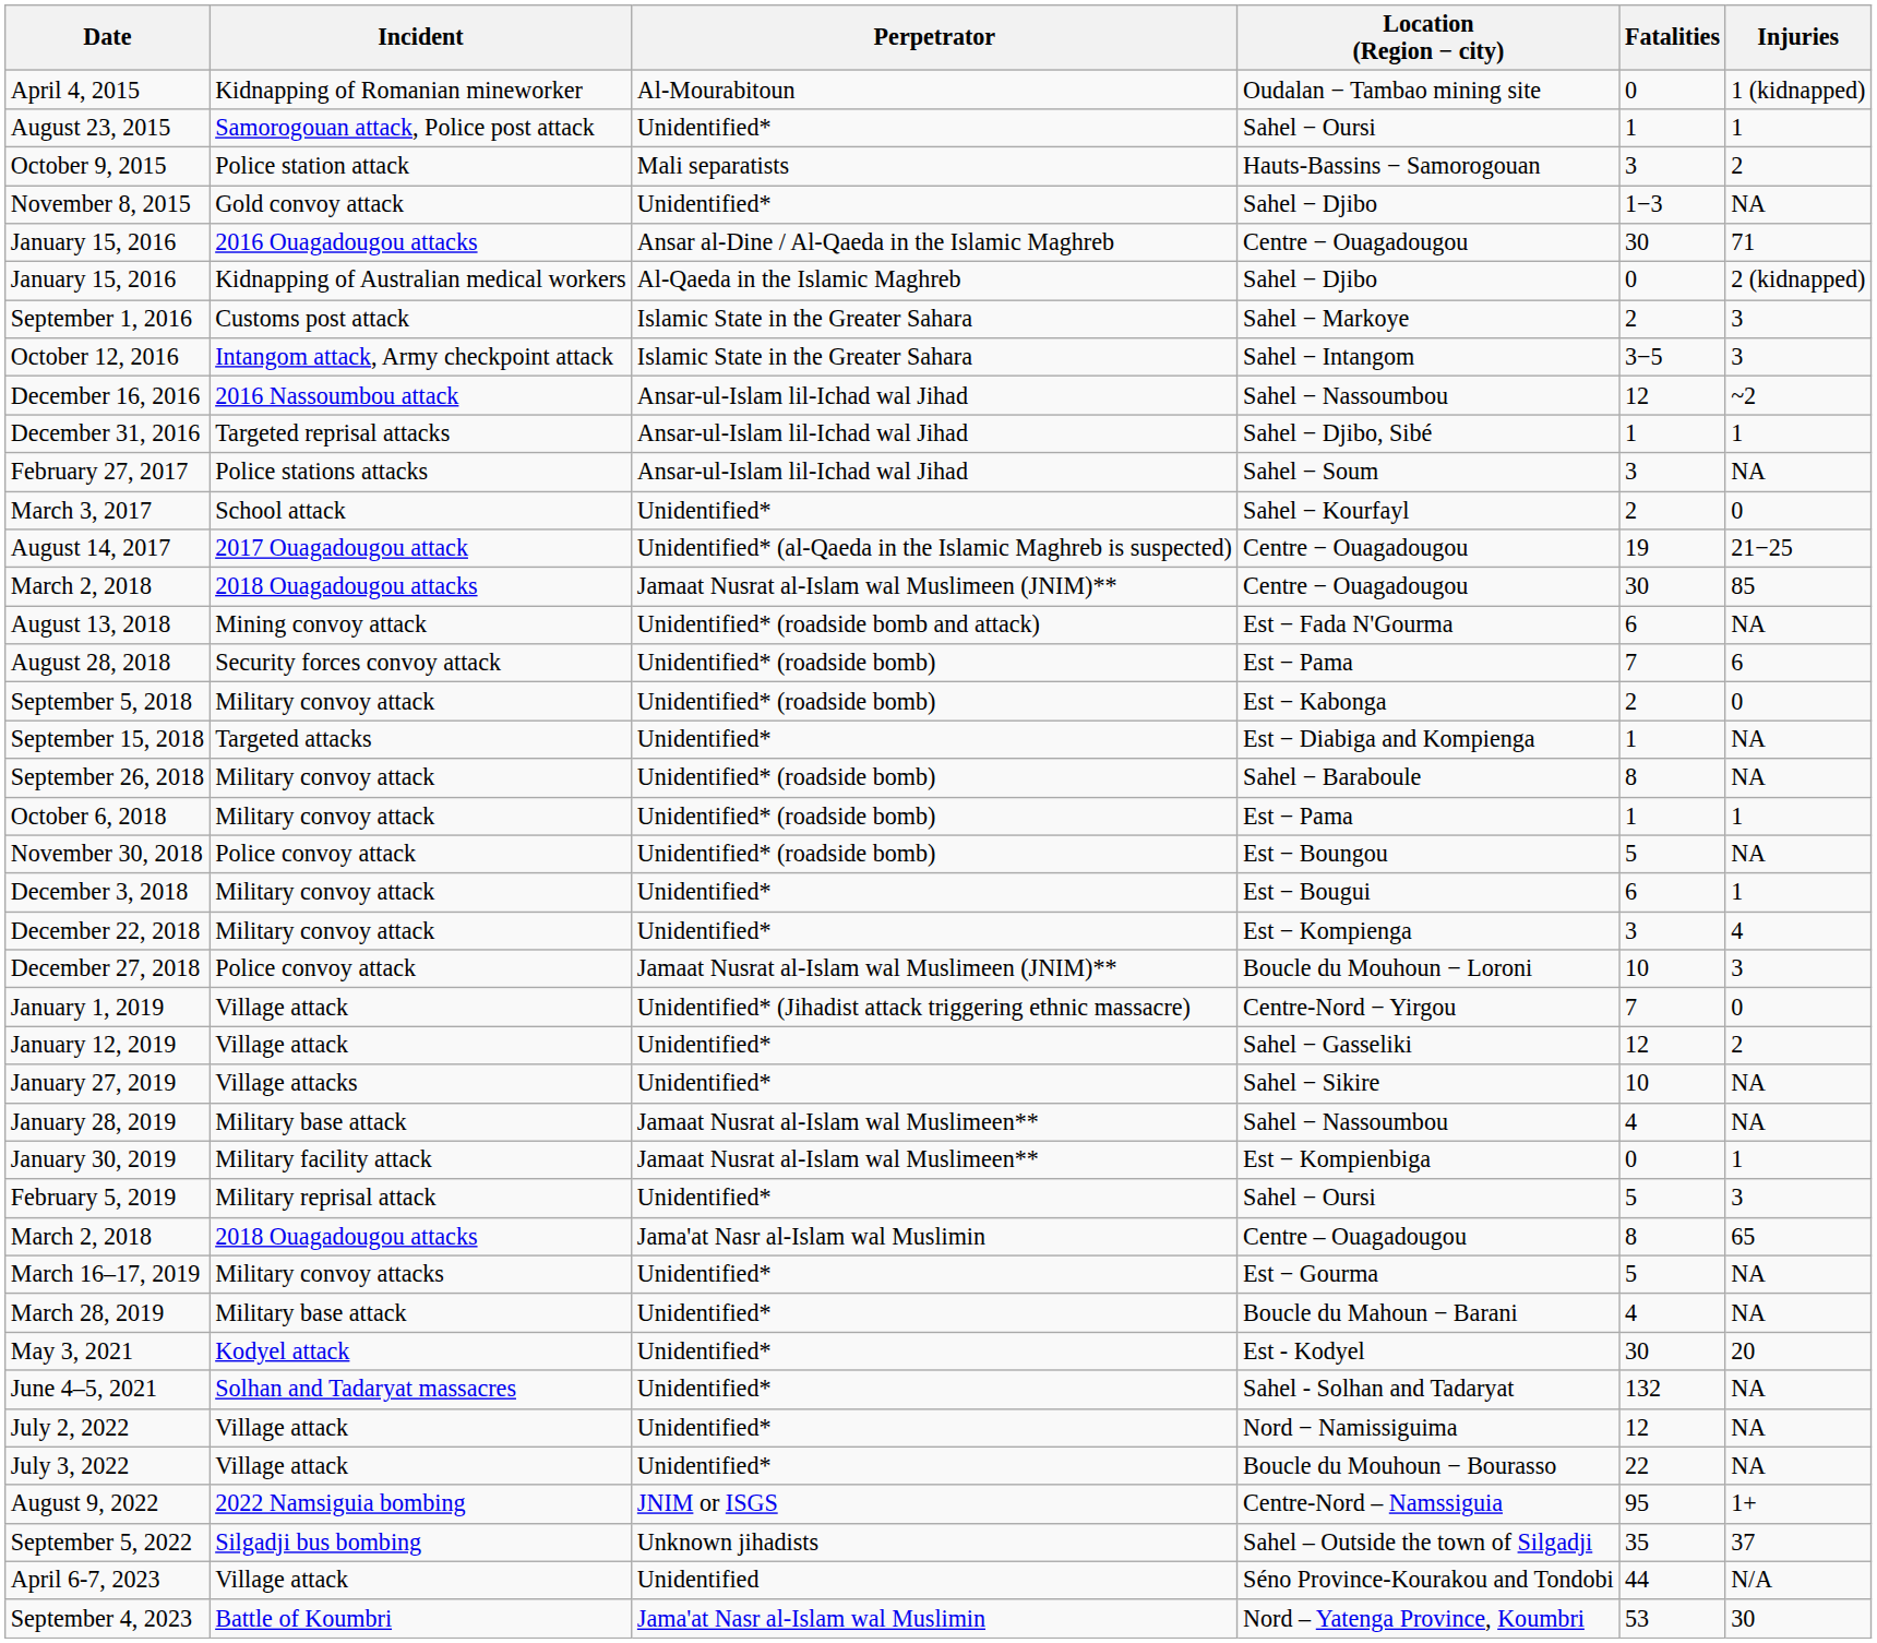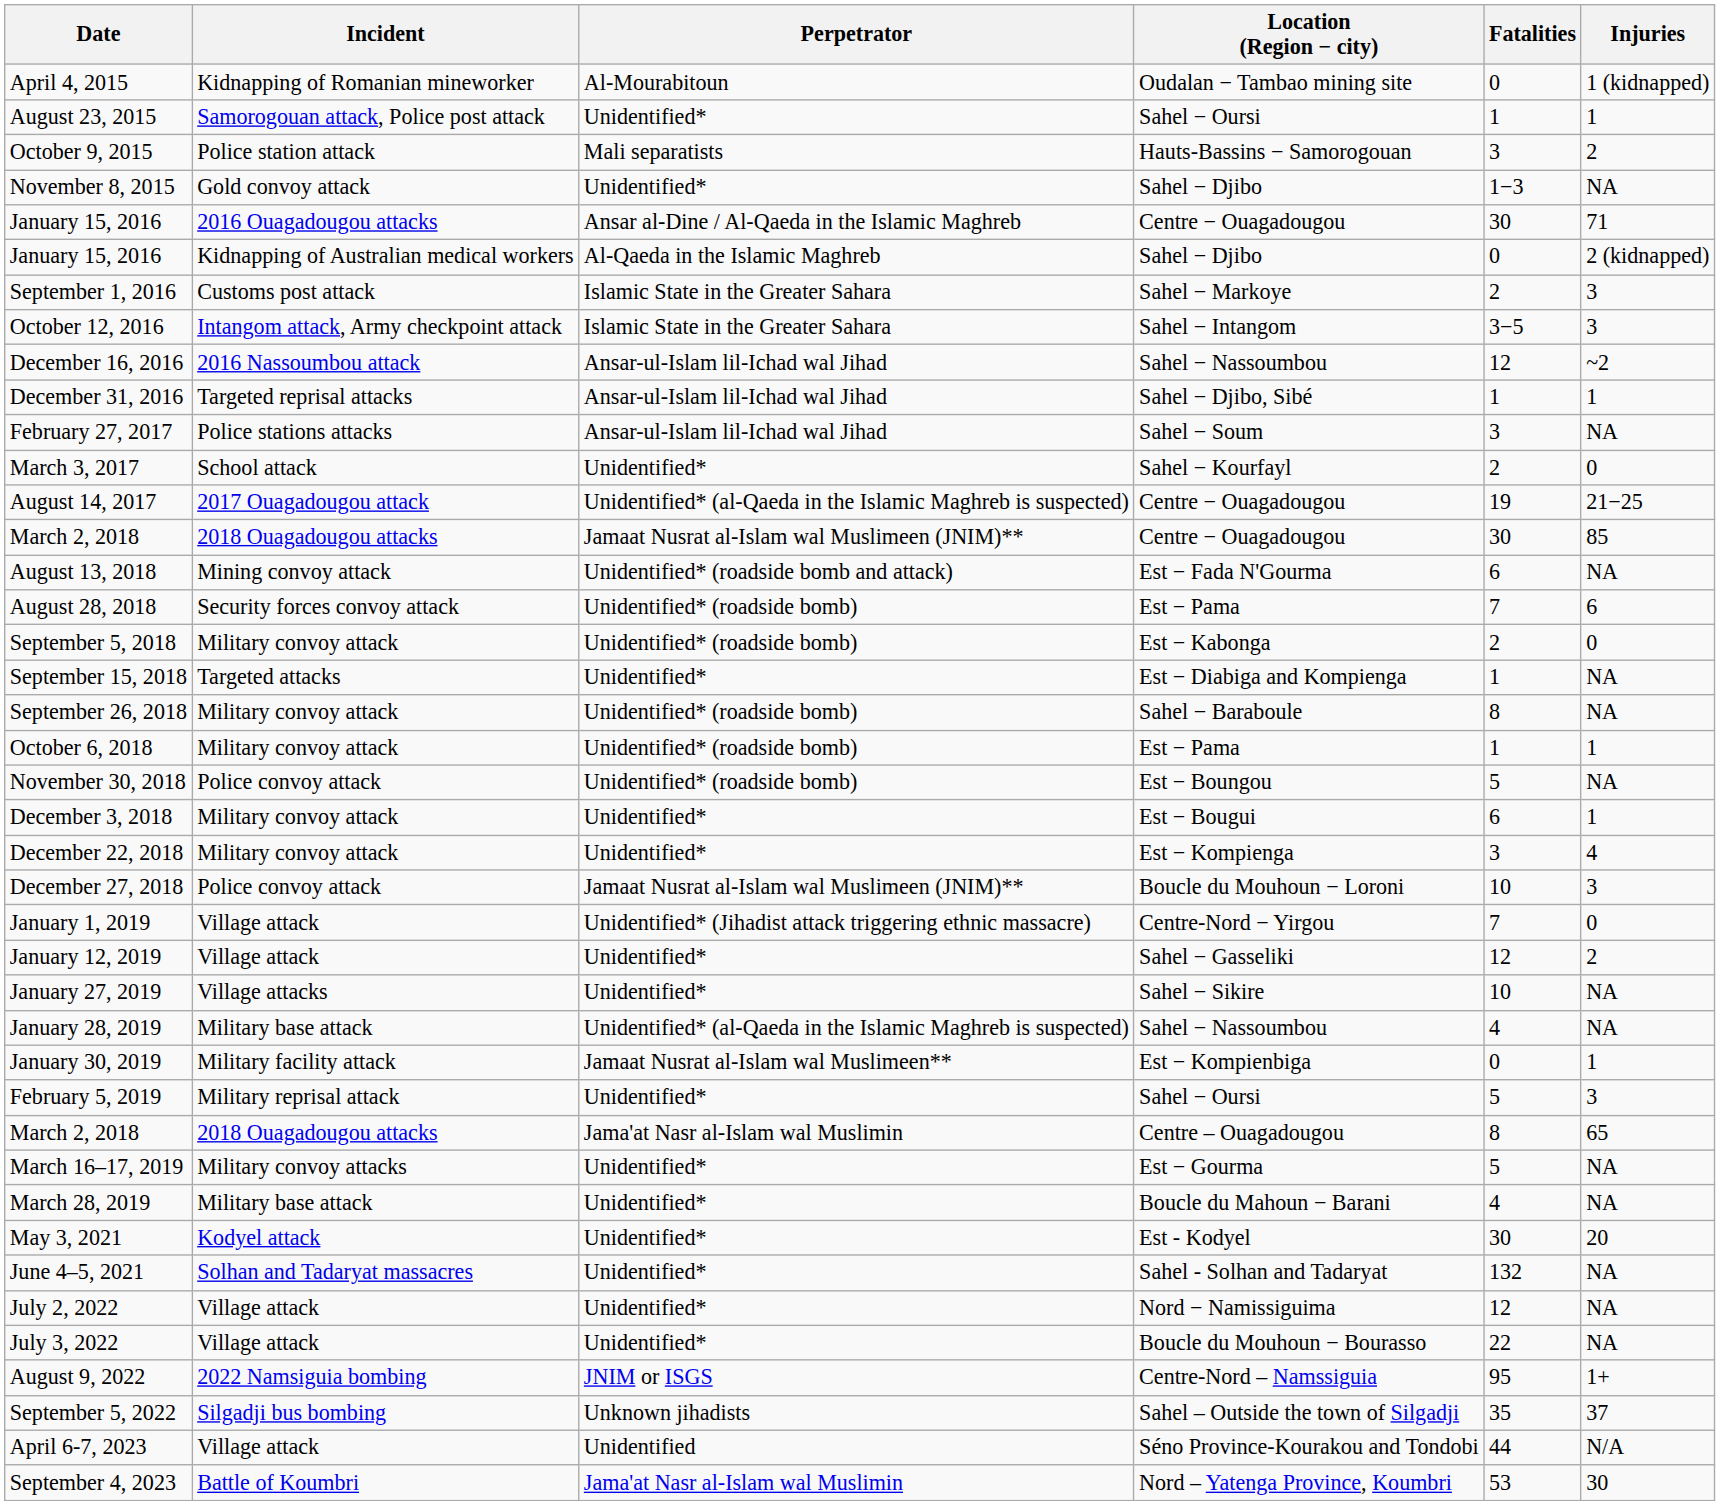January 28, 2019 | Perpetrator: Jamaat Nusrat al-Islam wal Muslimeen** -> Unidentified* (al-Qaeda in the Islamic Maghreb is suspected)
